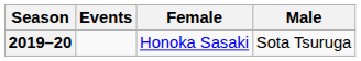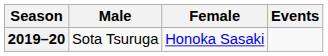columns swapped: Male <-> Events
